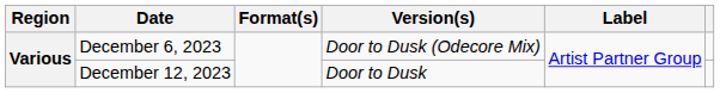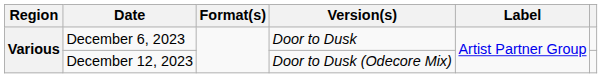December 6, 2023 | Version(s): Door to Dusk (Odecore Mix) -> Door to Dusk
December 12, 2023 | Version(s): Door to Dusk -> Door to Dusk (Odecore Mix)
